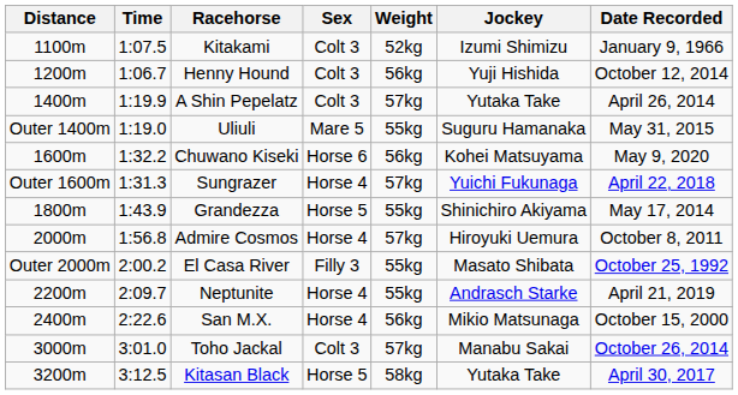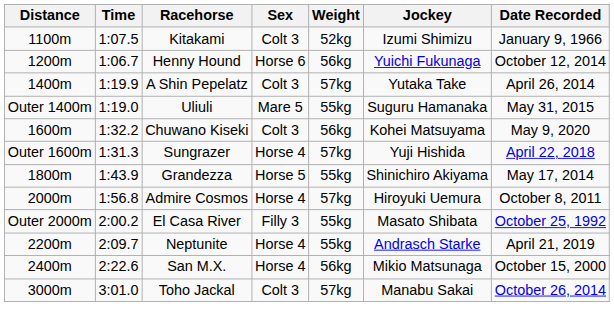Henny Hound | Sex: Colt 3 -> Horse 6
Henny Hound | Jockey: Yuji Hishida -> Yuichi Fukunaga
Chuwano Kiseki | Sex: Horse 6 -> Colt 3
Sungrazer | Jockey: Yuichi Fukunaga -> Yuji Hishida
- row: 3200m | 3:12.5 | Kitasan Black | Horse 5 | 58kg | Yutaka Take | April 30, 2017
